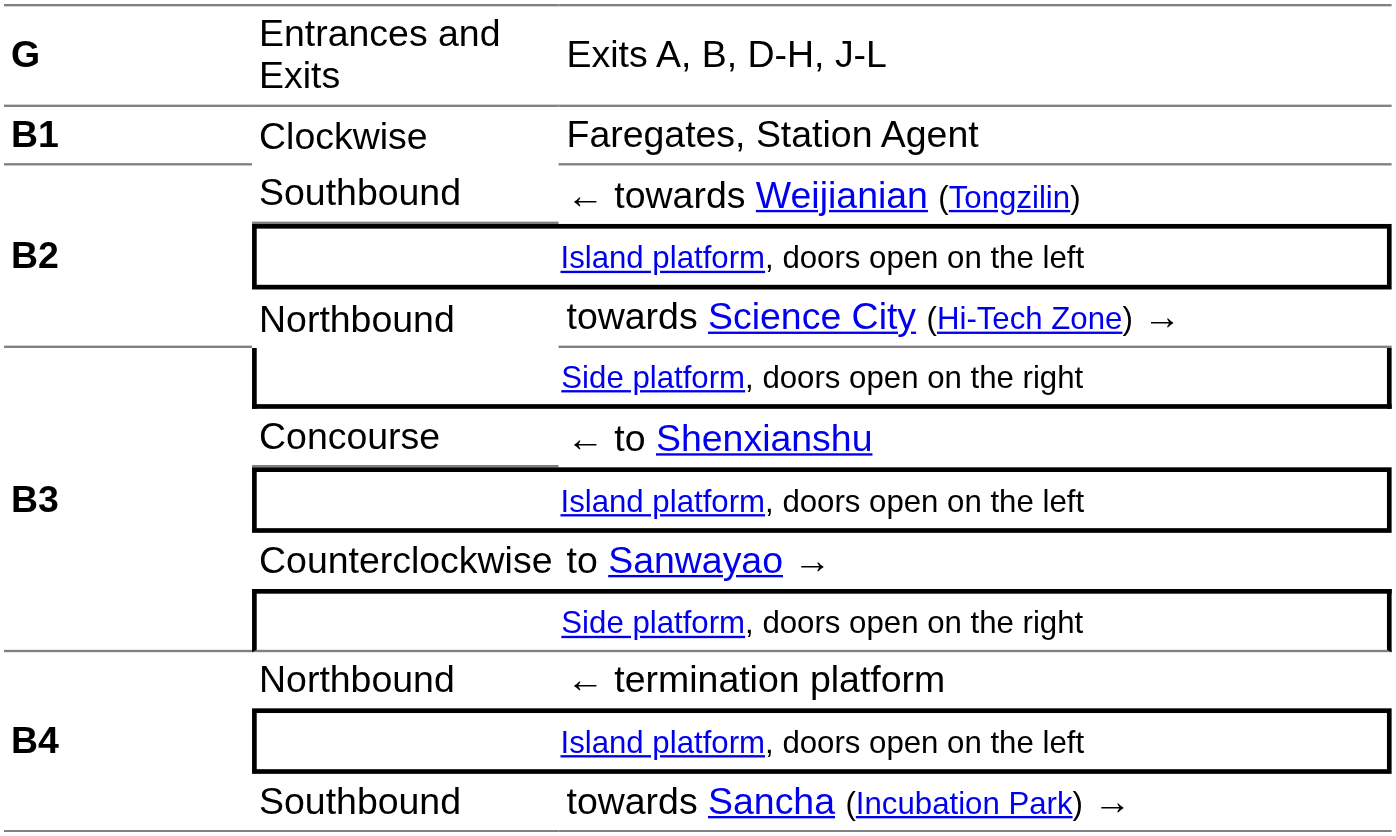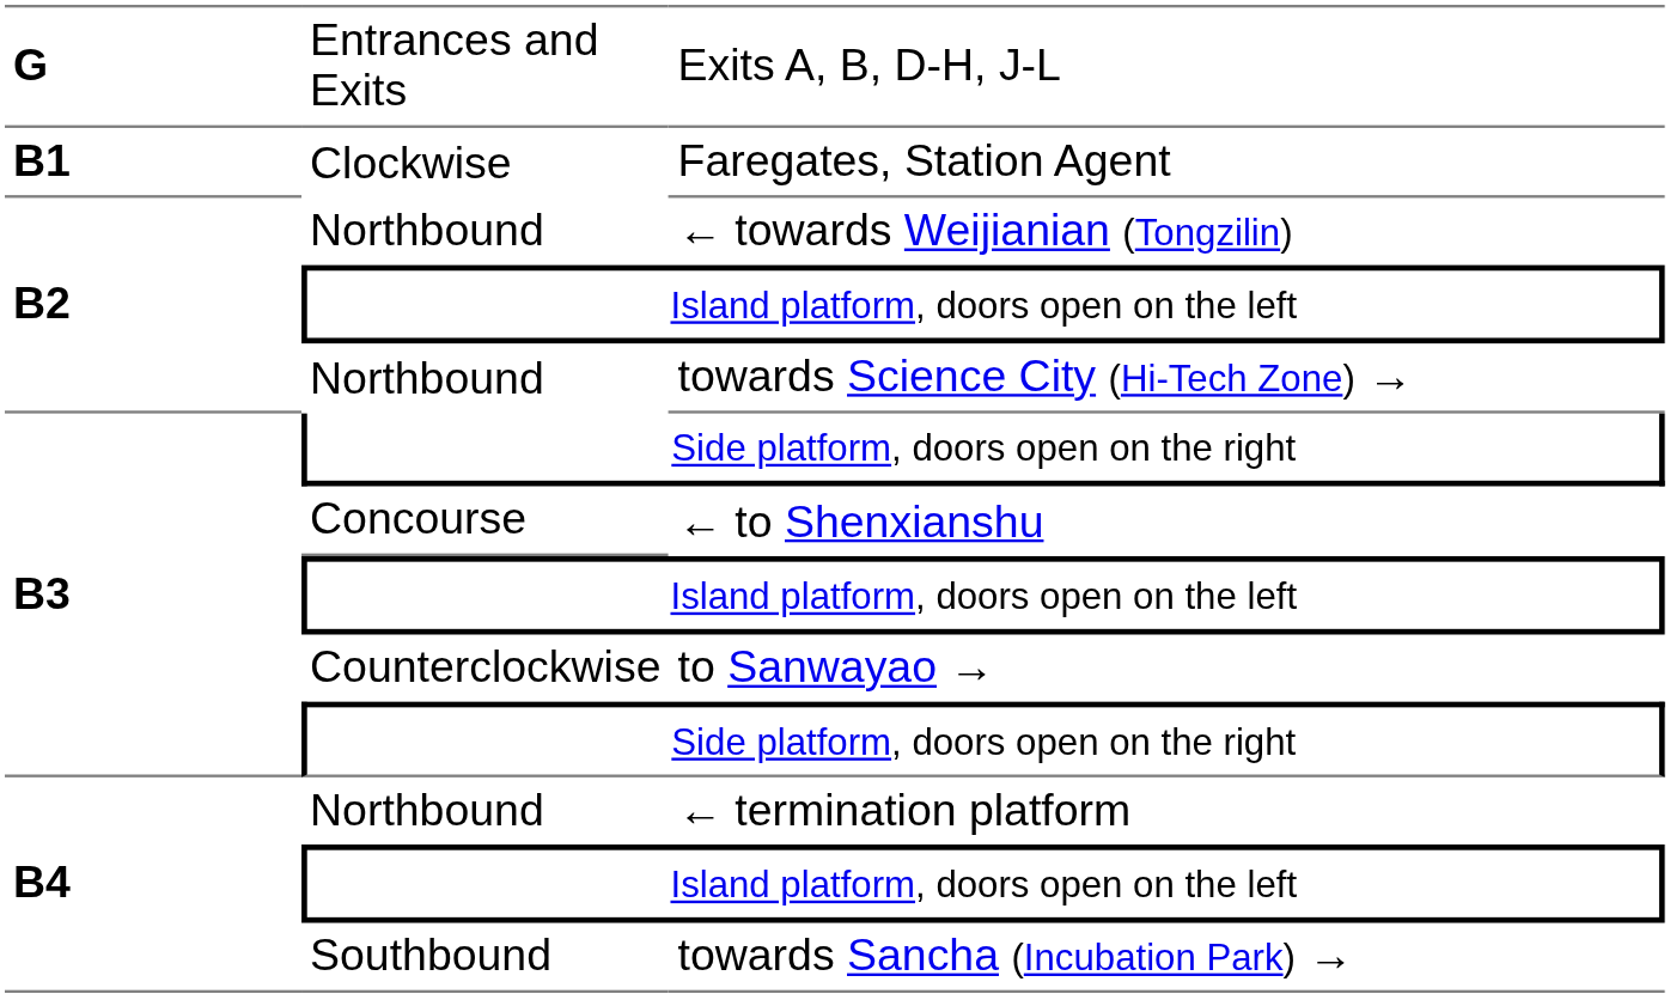← towards Weijianian (Tongzilin) | column 2: Southbound -> Northbound
